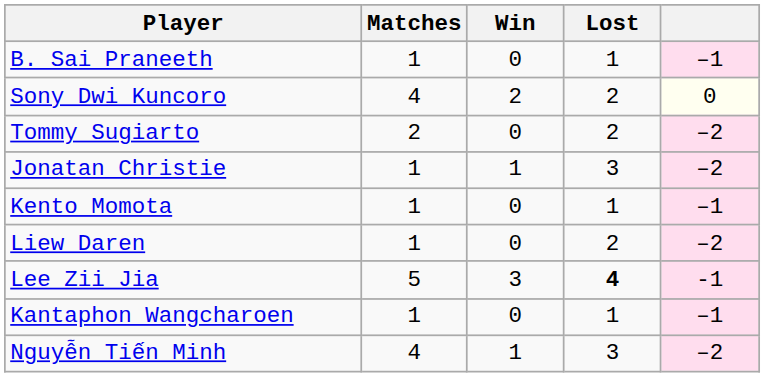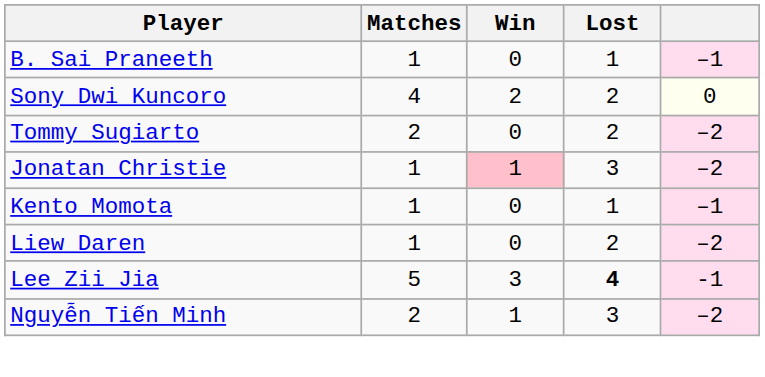Jonatan Christie | Win: no background -> pink background
- row: Kantaphon Wangcharoen | 1 | 0 | 1 | –1
Nguyễn Tiến Minh | Matches: 4 -> 2
